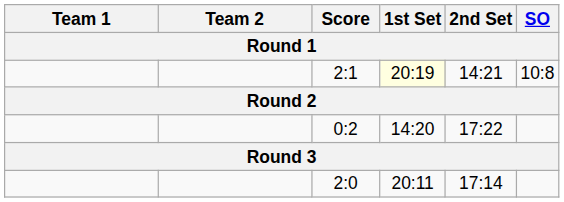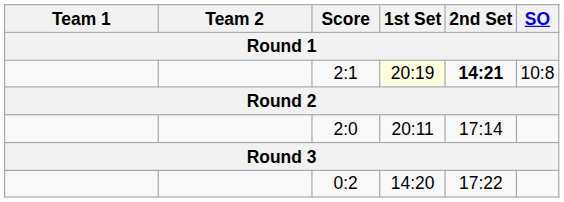2:1 | 2nd Set: normal -> bold
rows swapped: 0:2 <-> 2:0
